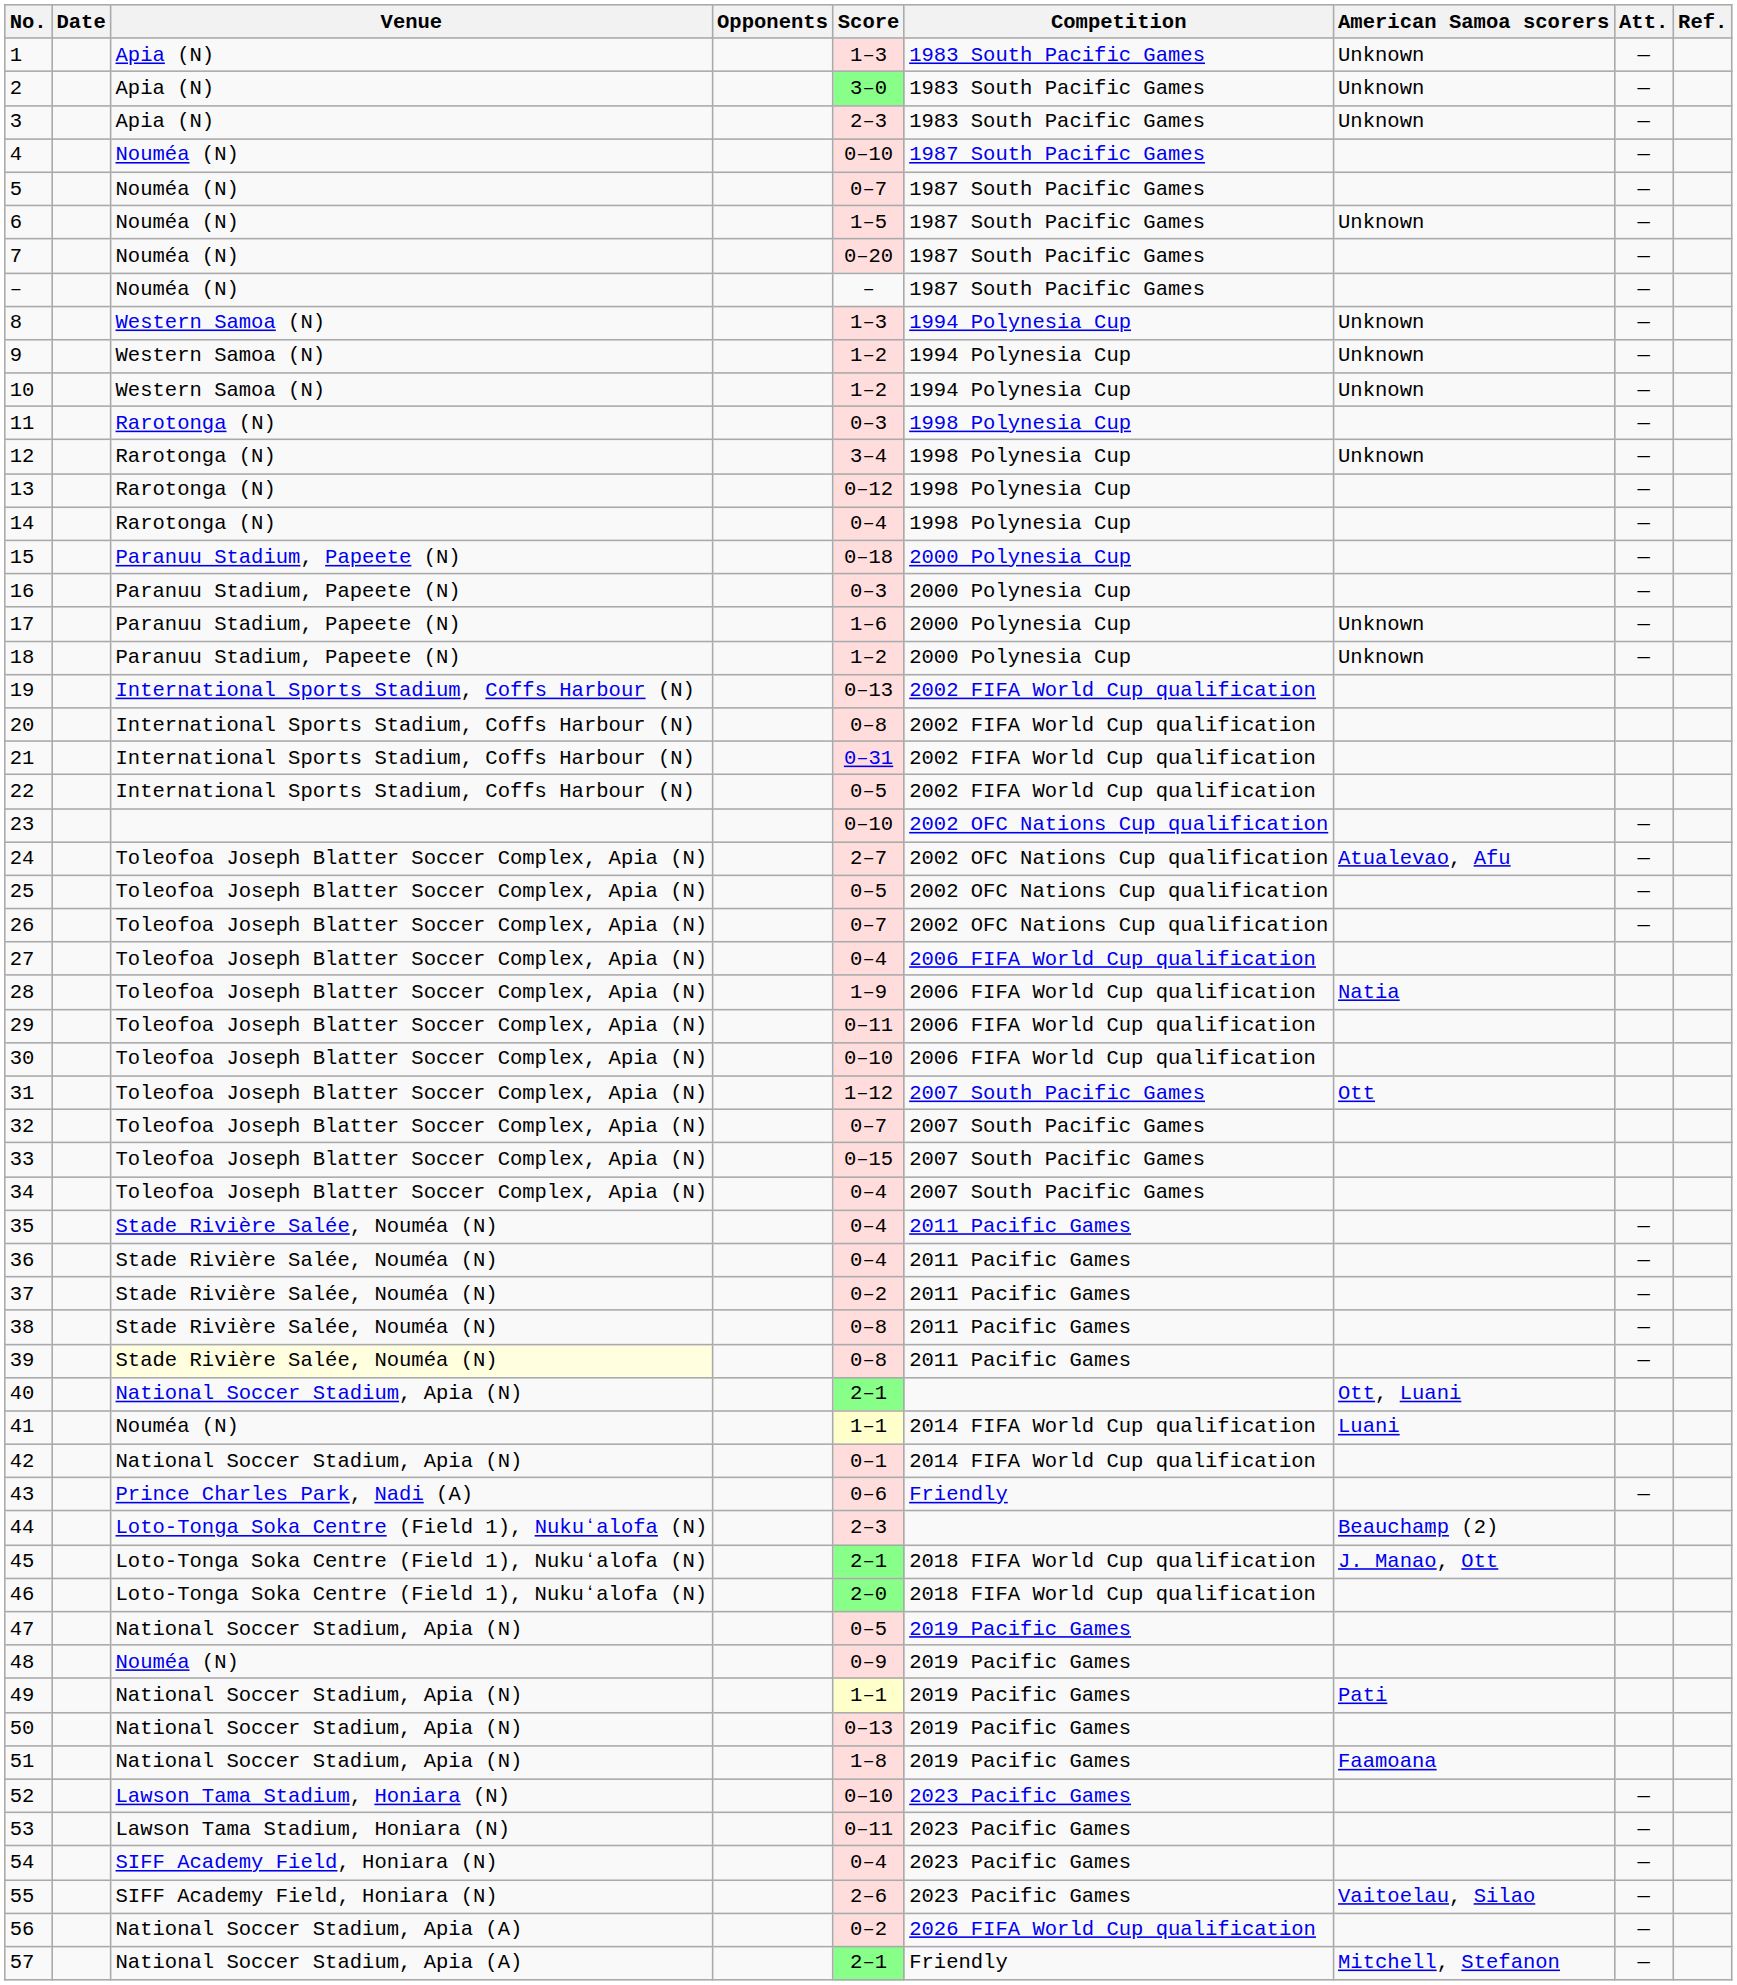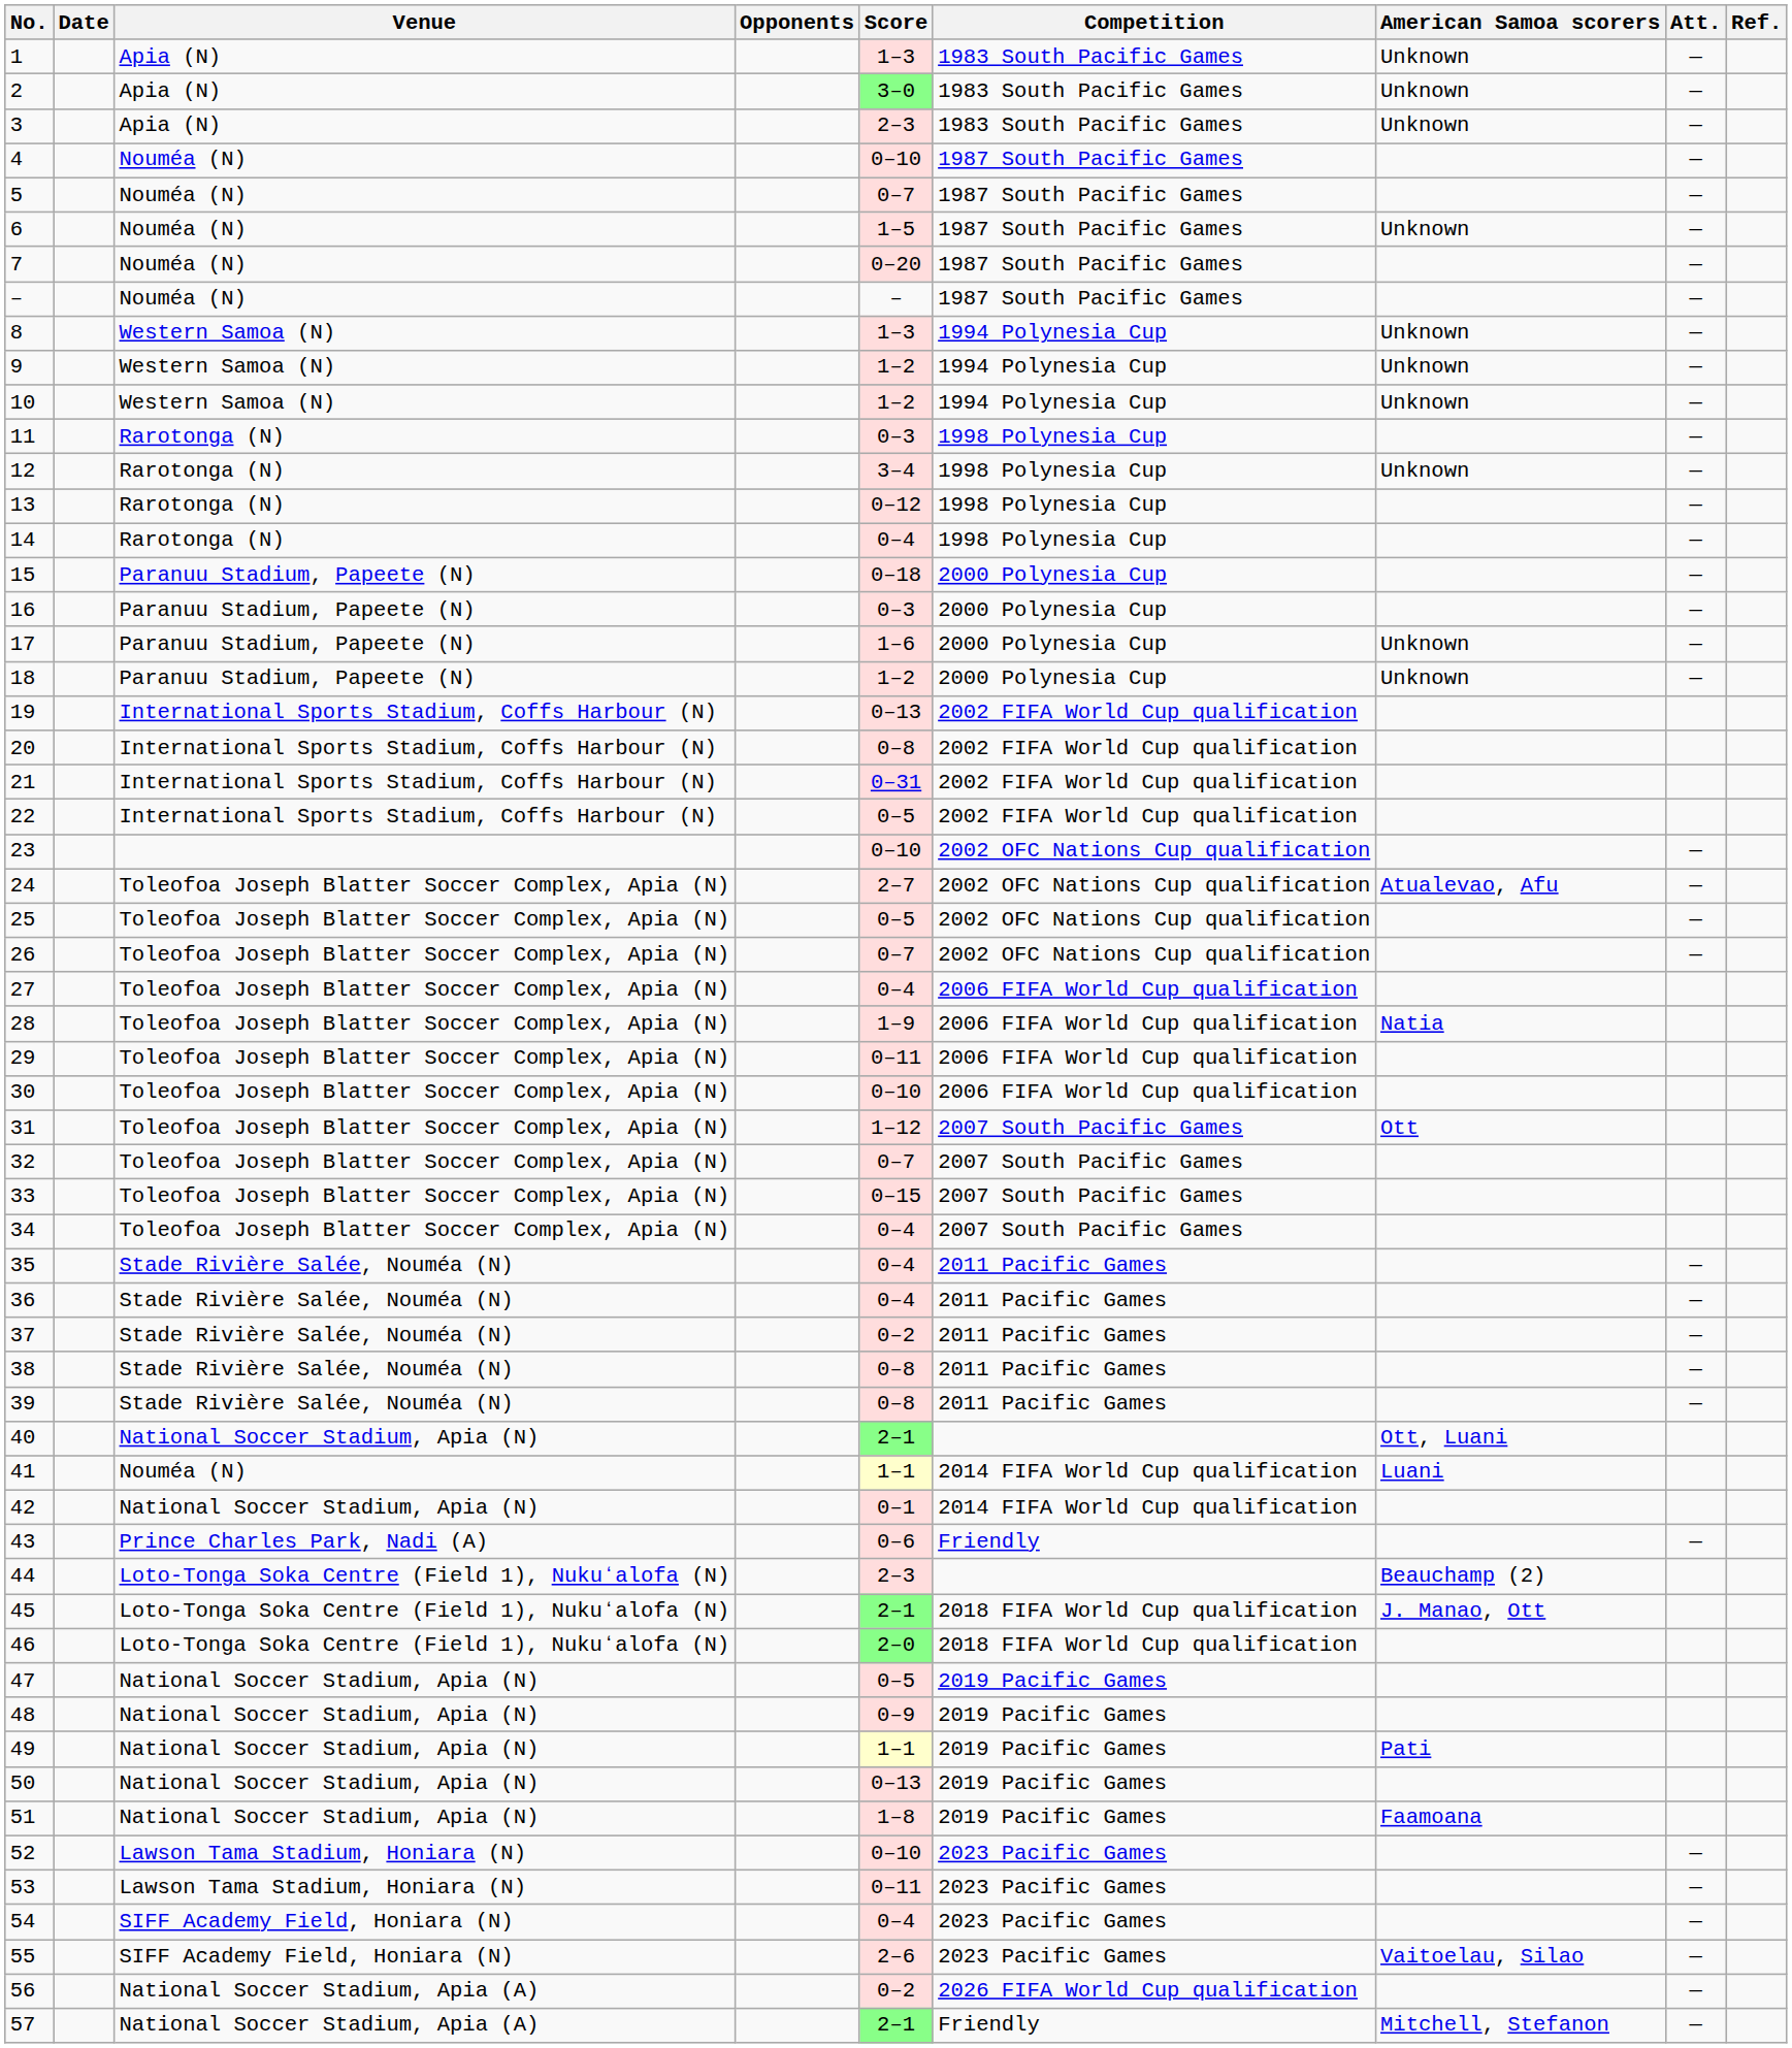39 | Venue: lightyellow background -> no background
48 | Venue: Nouméa (N) -> National Soccer Stadium, Apia (N)
